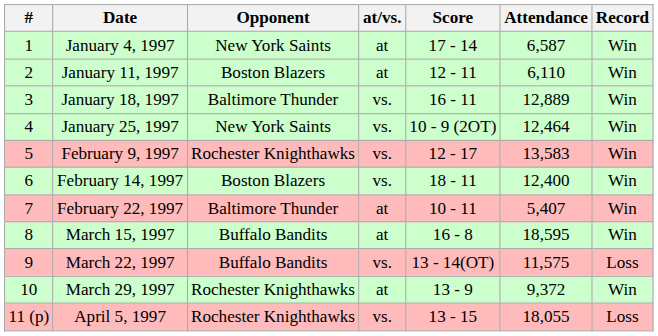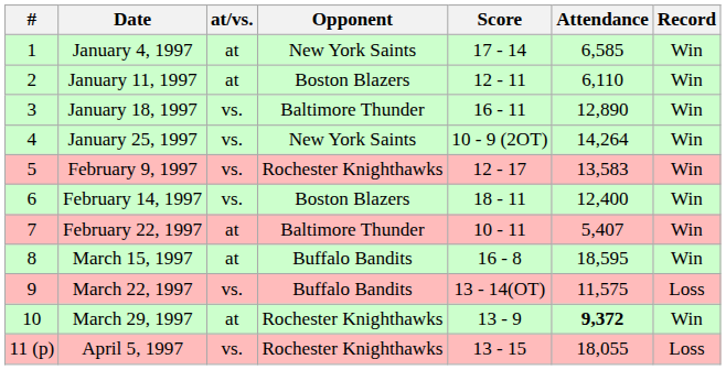columns swapped: at/vs. <-> Opponent
January 4, 1997 | Attendance: 6,587 -> 6,585
January 18, 1997 | Attendance: 12,889 -> 12,890
January 25, 1997 | Attendance: 12,464 -> 14,264
March 29, 1997 | Attendance: normal -> bold
